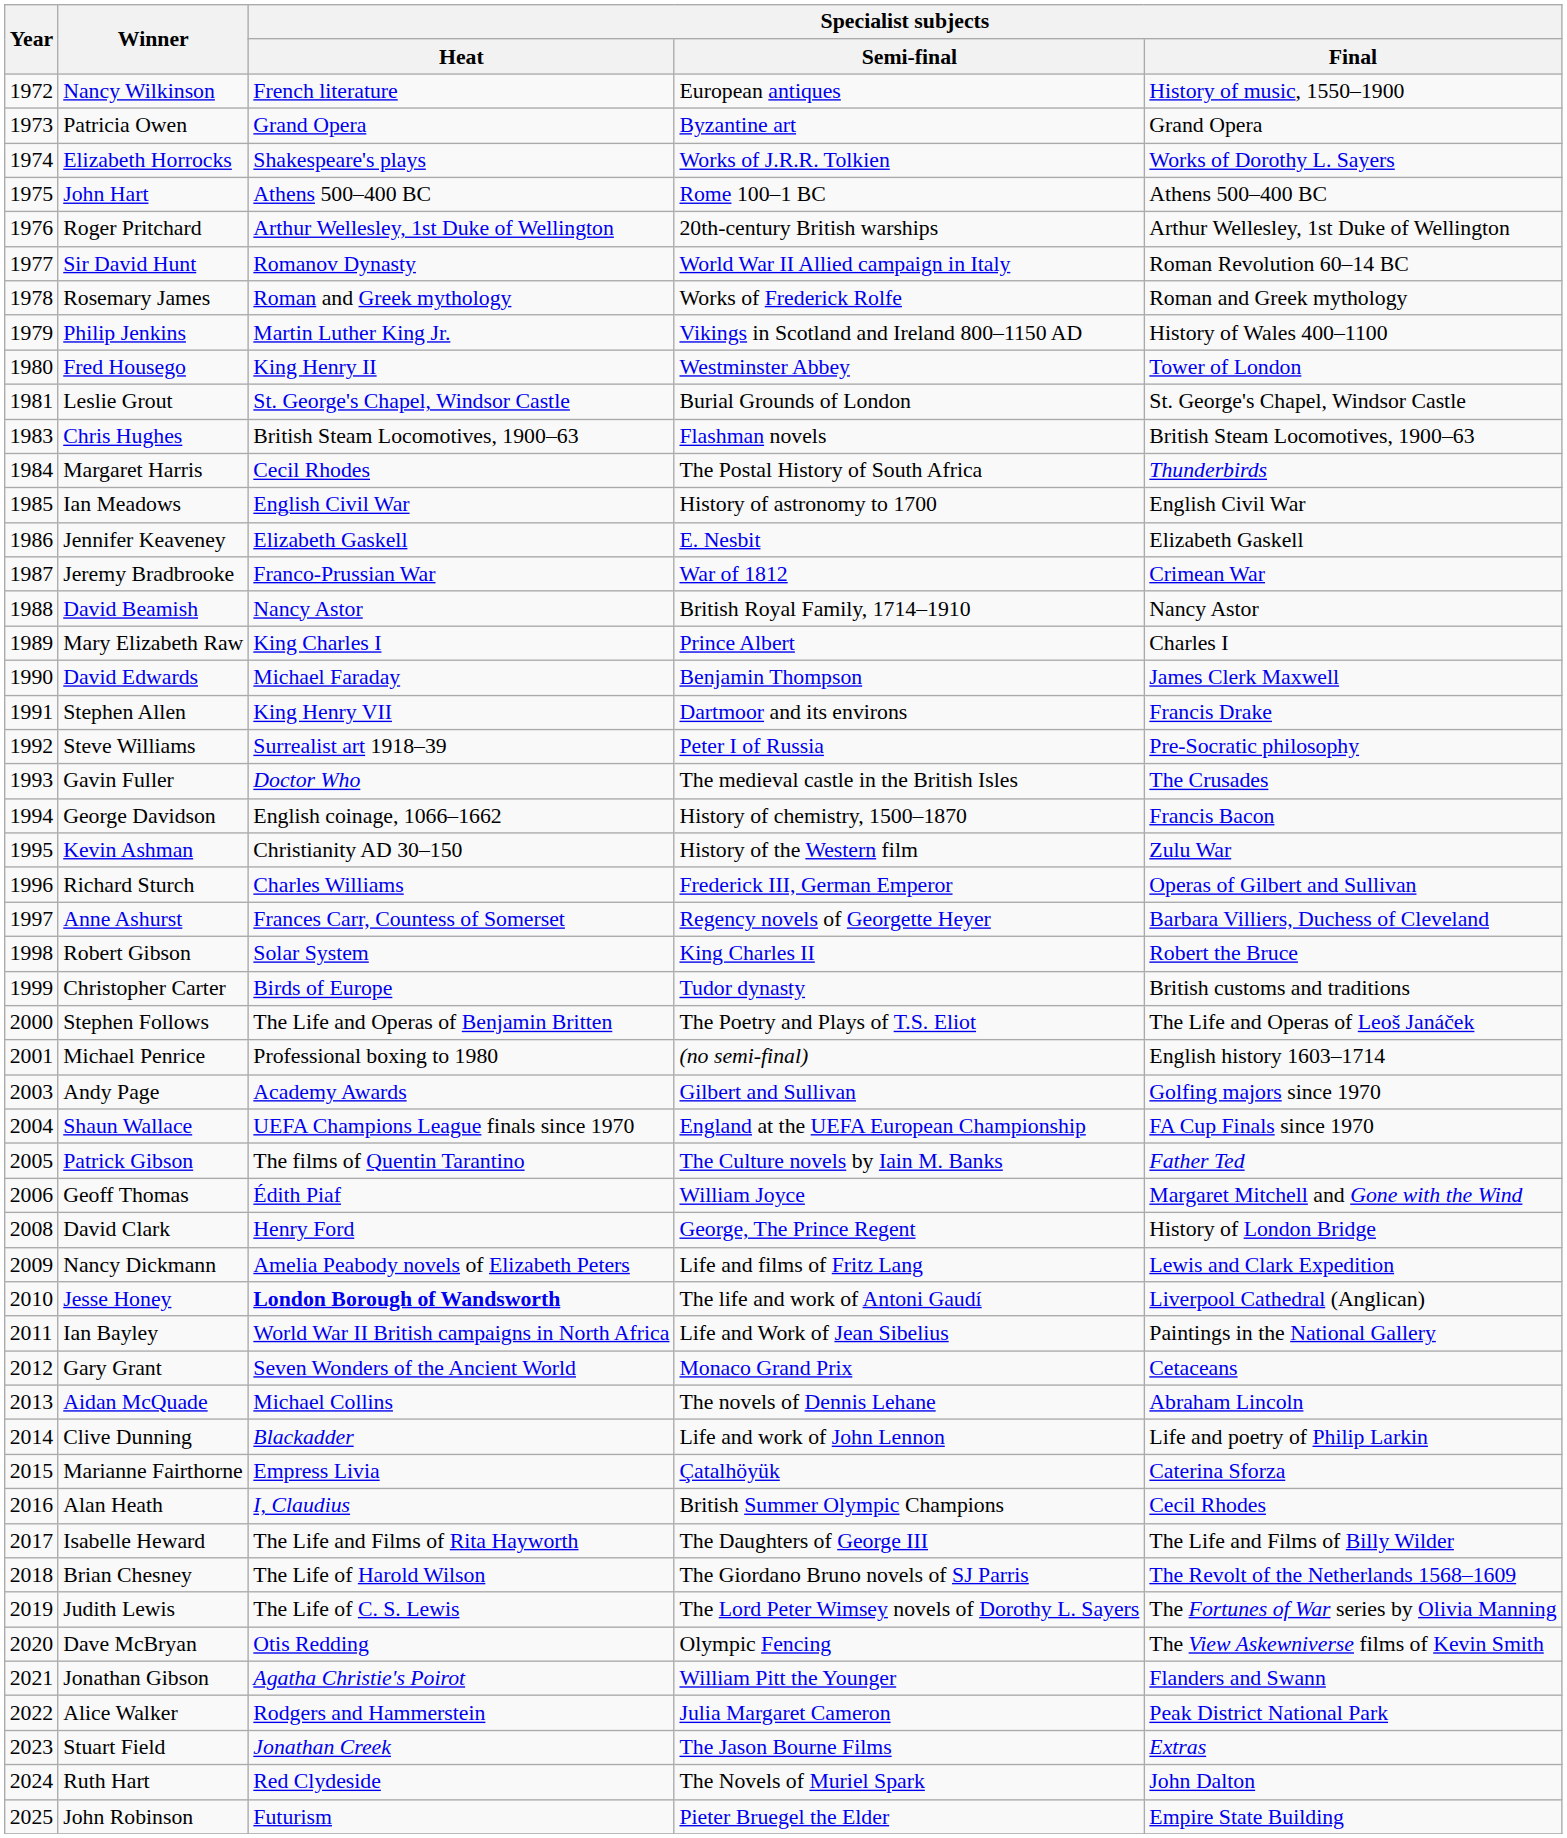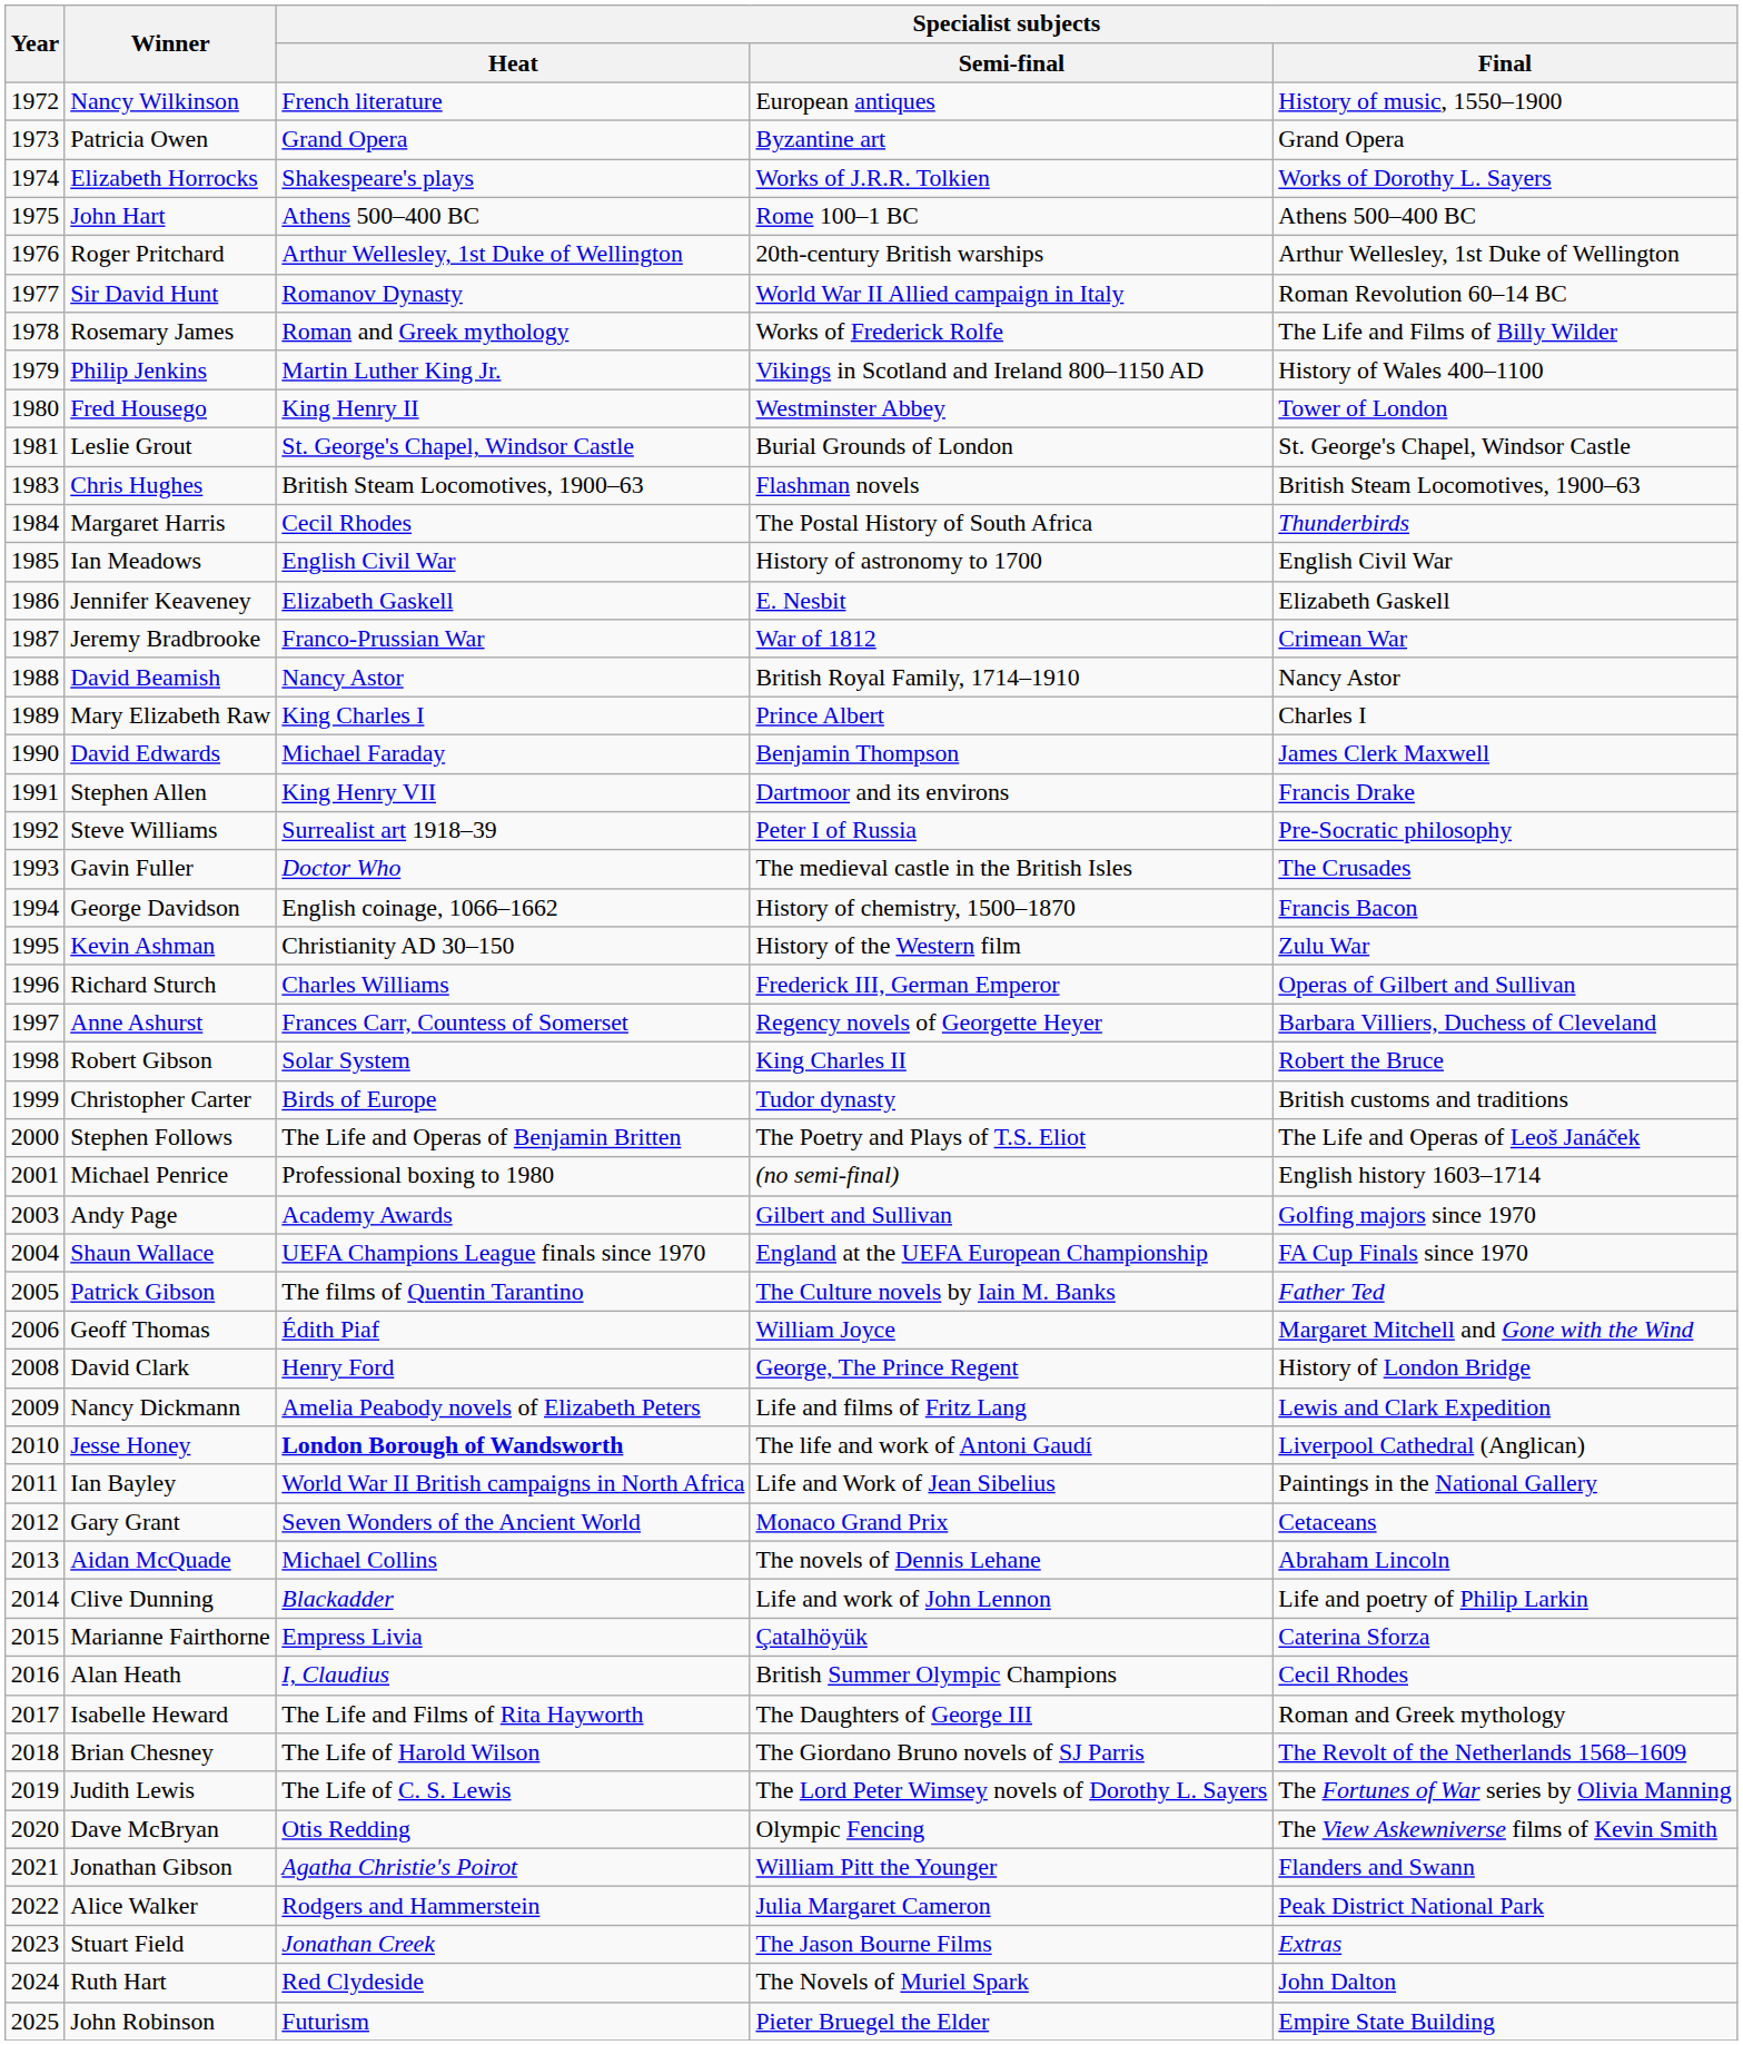Rosemary James | Specialist subjects / Final: Roman and Greek mythology -> The Life and Films of Billy Wilder
Isabelle Heward | Specialist subjects / Final: The Life and Films of Billy Wilder -> Roman and Greek mythology
